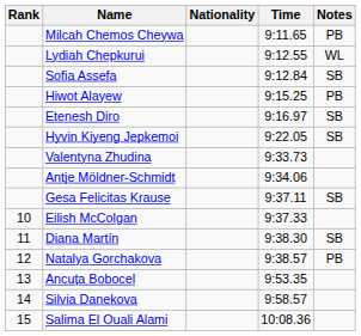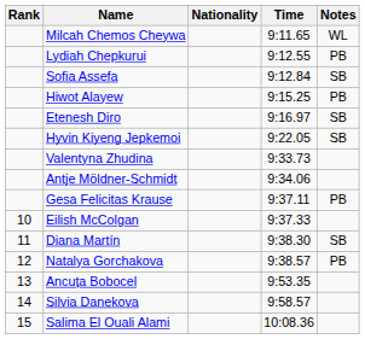Milcah Chemos Cheywa | Notes: PB -> WL
Lydiah Chepkurui | Notes: WL -> PB
Gesa Felicitas Krause | Notes: SB -> PB
